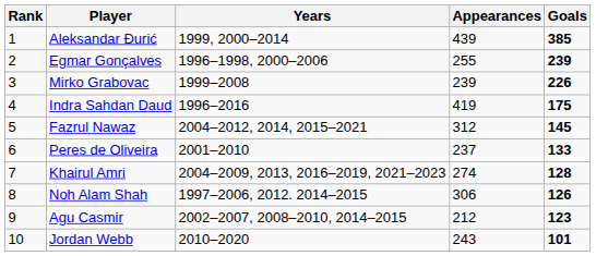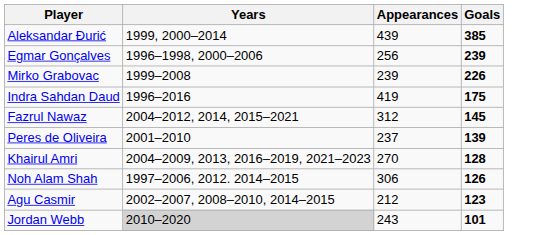- column: Rank | 1 | 2 | 3 | 4 | 5 | 6 | 7 | 8 | 9 | 10
Egmar Gonçalves | Appearances: 255 -> 256
Peres de Oliveira | Goals: 133 -> 139
Khairul Amri | Appearances: 274 -> 270
Jordan Webb | Years: no background -> lightgrey background
